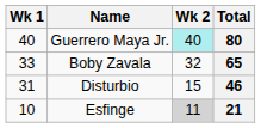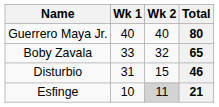columns swapped: Name <-> Wk 1
80 | Wk 2: paleturquoise background -> no background
